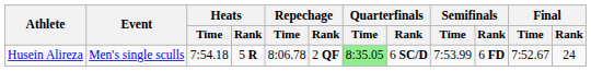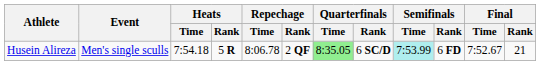Husein Alireza | Semifinals / Time: no background -> paleturquoise background
Husein Alireza | Final / Rank: 24 -> 21
